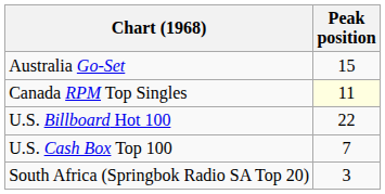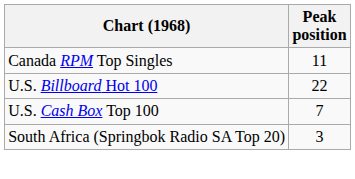- row: Australia Go-Set | 15
Canada RPM Top Singles | Peak position: lightyellow background -> no background
